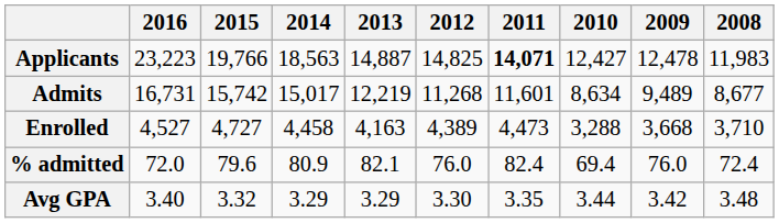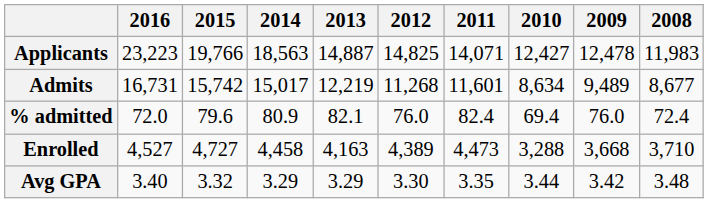Applicants | 2011: bold -> normal
rows swapped: % admitted <-> Enrolled
